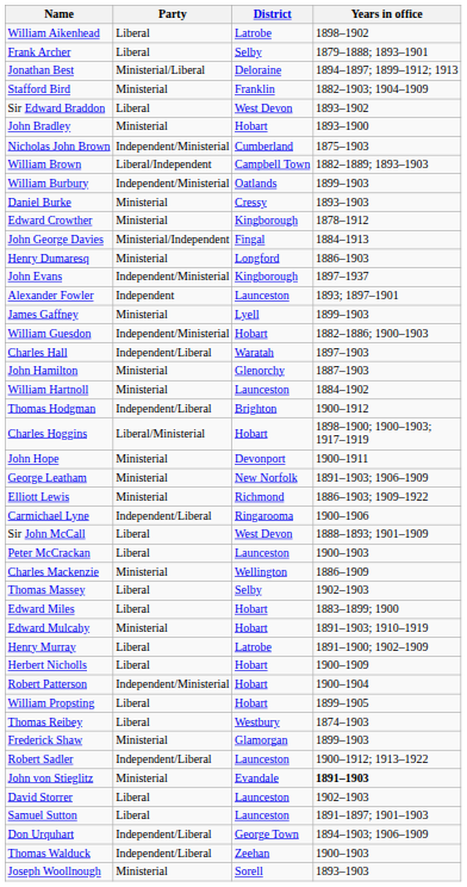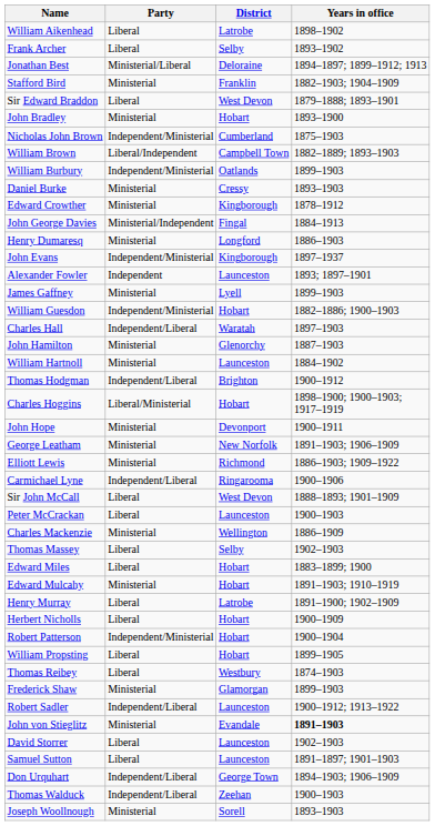Frank Archer | Years in office: 1879–1888; 1893–1901 -> 1893–1902
Sir Edward Braddon | Years in office: 1893–1902 -> 1879–1888; 1893–1901
